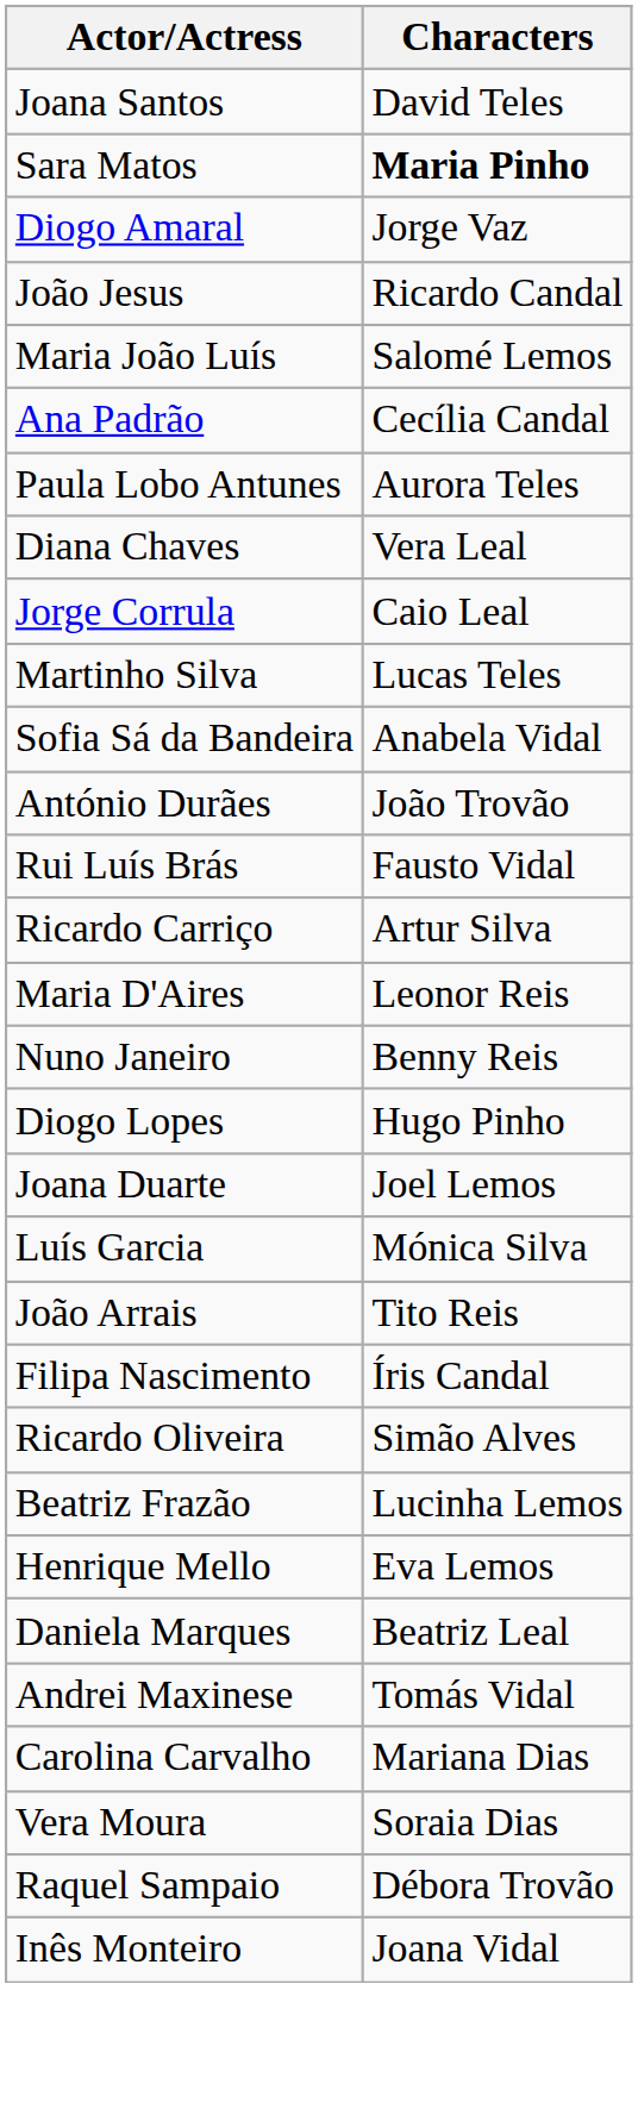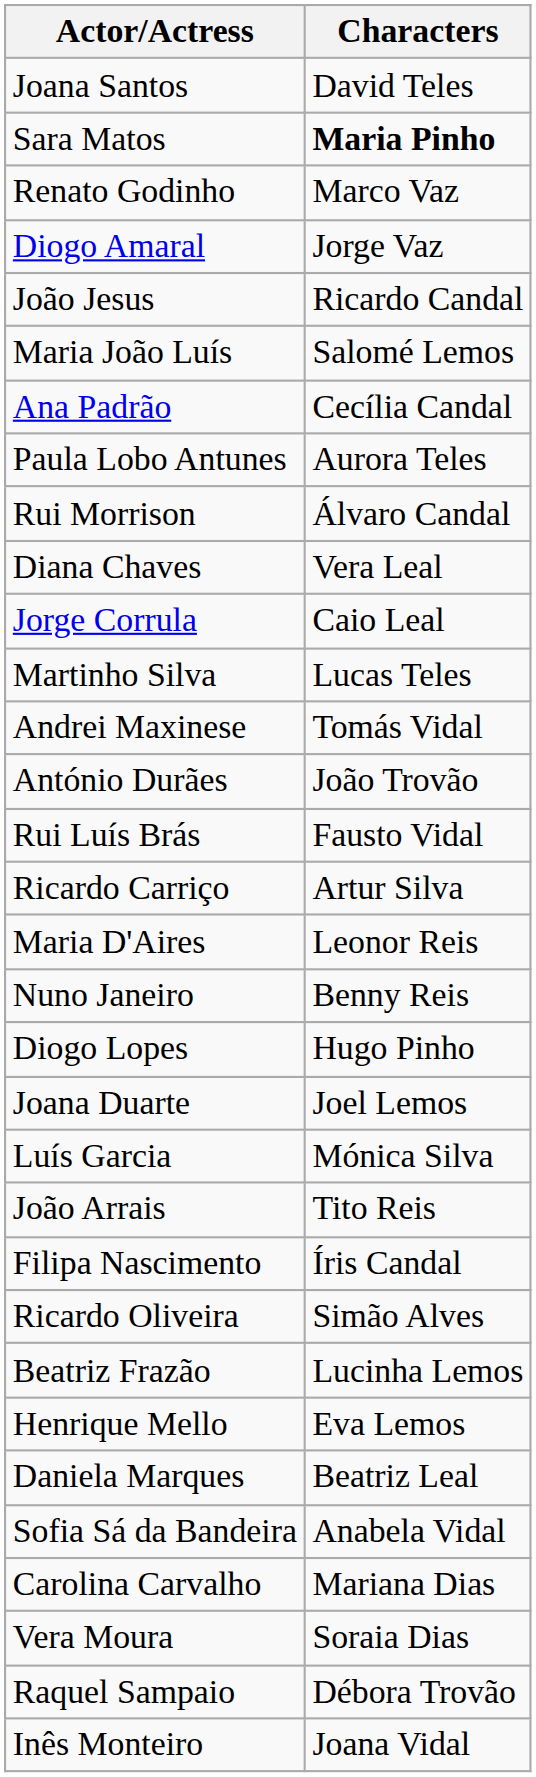+ row: Renato Godinho | Marco Vaz
+ row: Rui Morrison | Álvaro Candal
rows swapped: Sofia Sá da Bandeira <-> Andrei Maxinese
